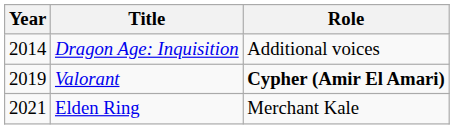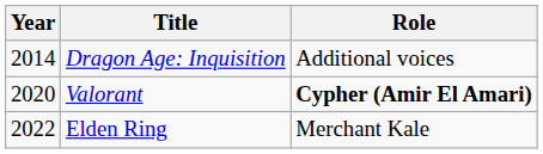Valorant | Year: 2019 -> 2020
Elden Ring | Year: 2021 -> 2022
